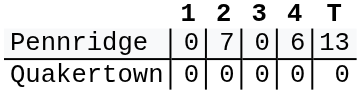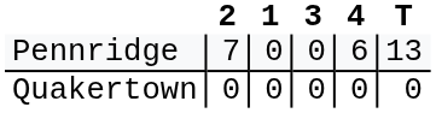columns swapped: 1 <-> 2
